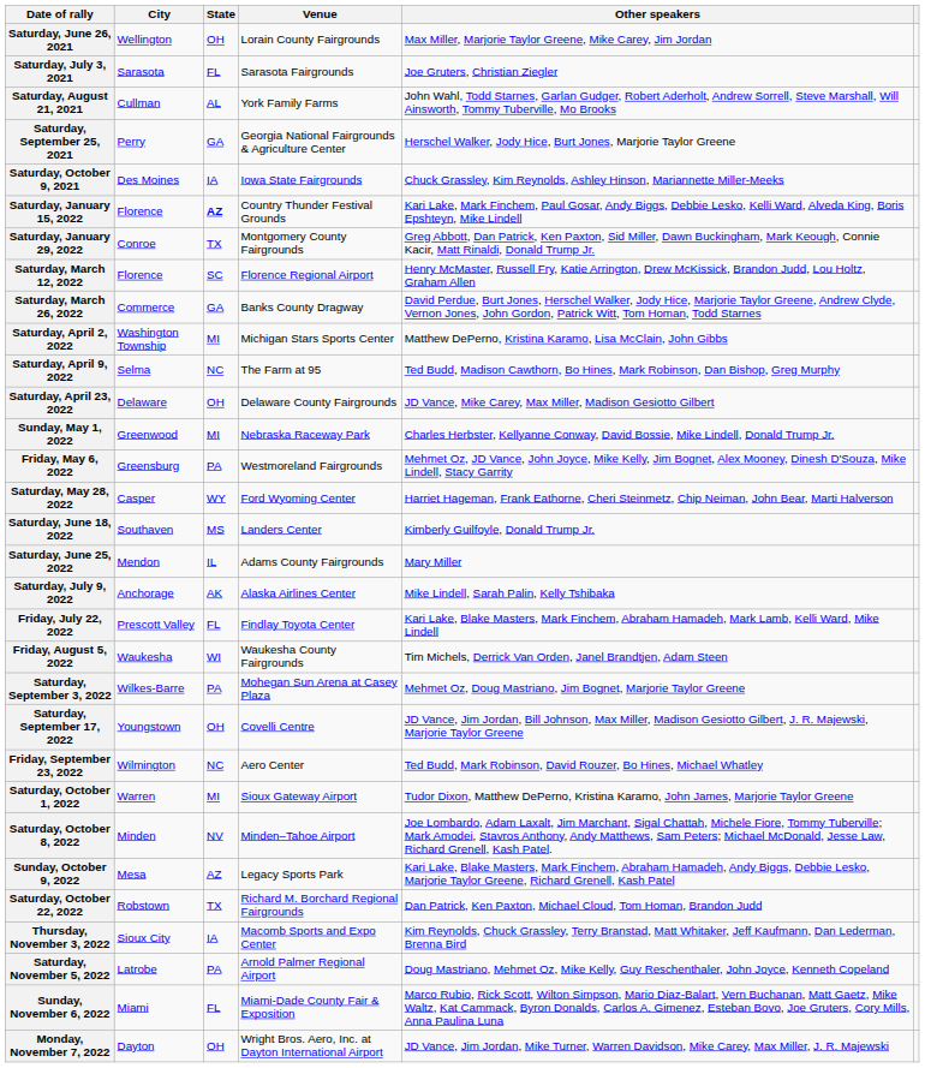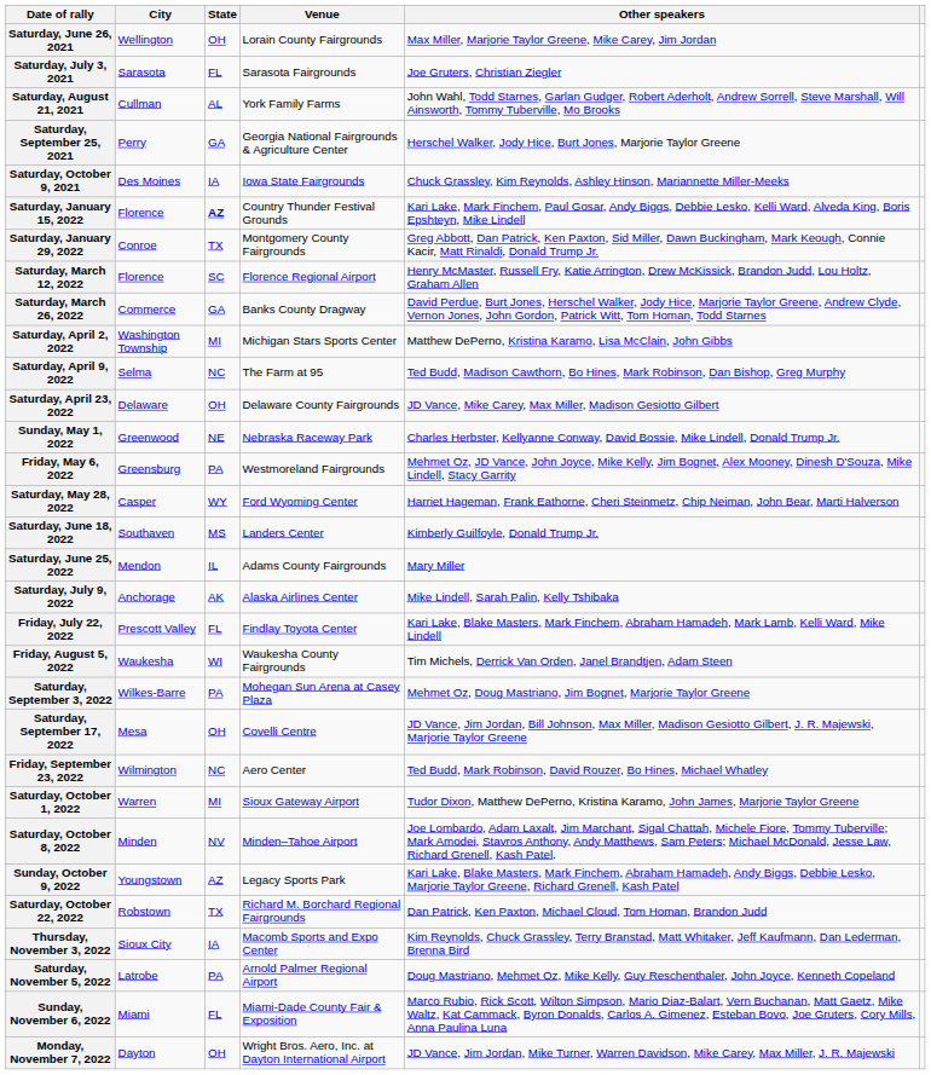Sunday, May 1, 2022 | State: MI -> NE
Saturday, September 17, 2022 | City: Youngstown -> Mesa
Sunday, October 9, 2022 | City: Mesa -> Youngstown
